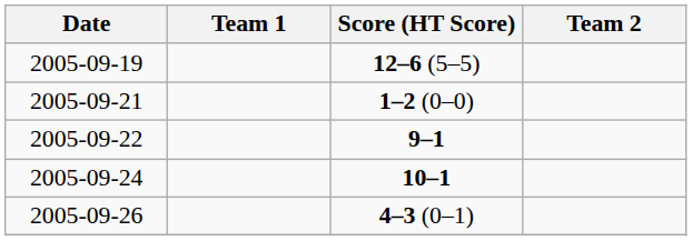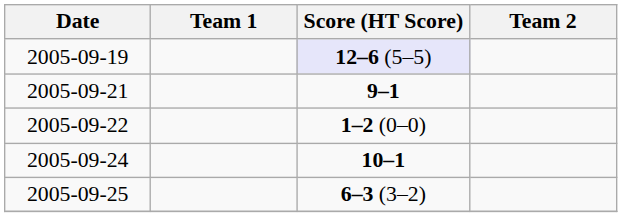2005-09-19 | Score (HT Score): no background -> lavender background
2005-09-21 | Score (HT Score): 1–2 (0–0) -> 9–1
2005-09-22 | Score (HT Score): 9–1 -> 1–2 (0–0)
+ row: 2005-09-25 | 6–3 (3–2)
- row: 2005-09-26 | 4–3 (0–1)
